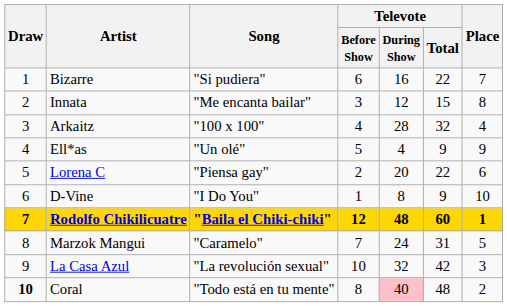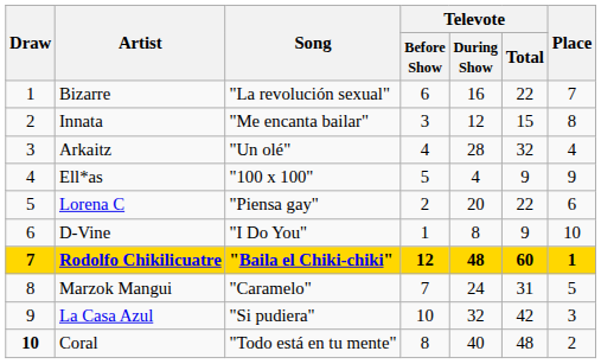Bizarre | Song: "Si pudiera" -> "La revolución sexual"
Arkaitz | Song: "100 x 100" -> "Un olé"
Ell*as | Song: "Un olé" -> "100 x 100"
La Casa Azul | Song: "La revolución sexual" -> "Si pudiera"
Coral | Televote / During Show: pink background -> no background
